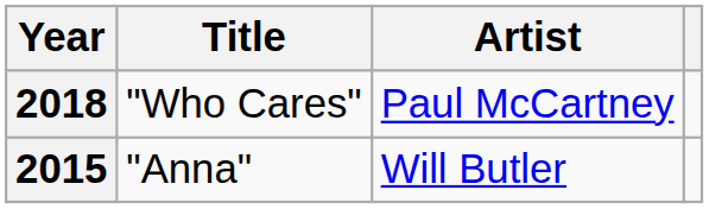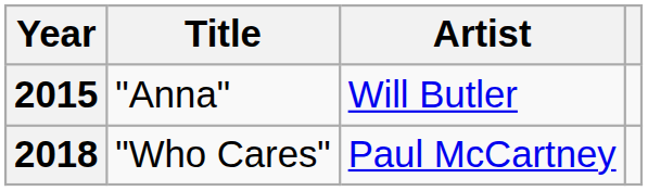rows swapped: 2015 <-> 2018
